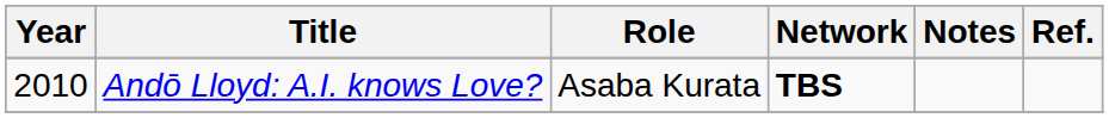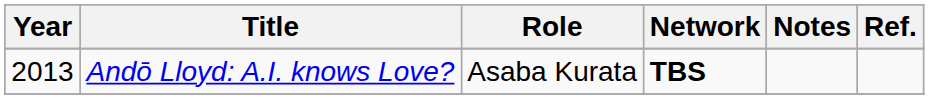Andō Lloyd: A.I. knows Love? | Year: 2010 -> 2013
